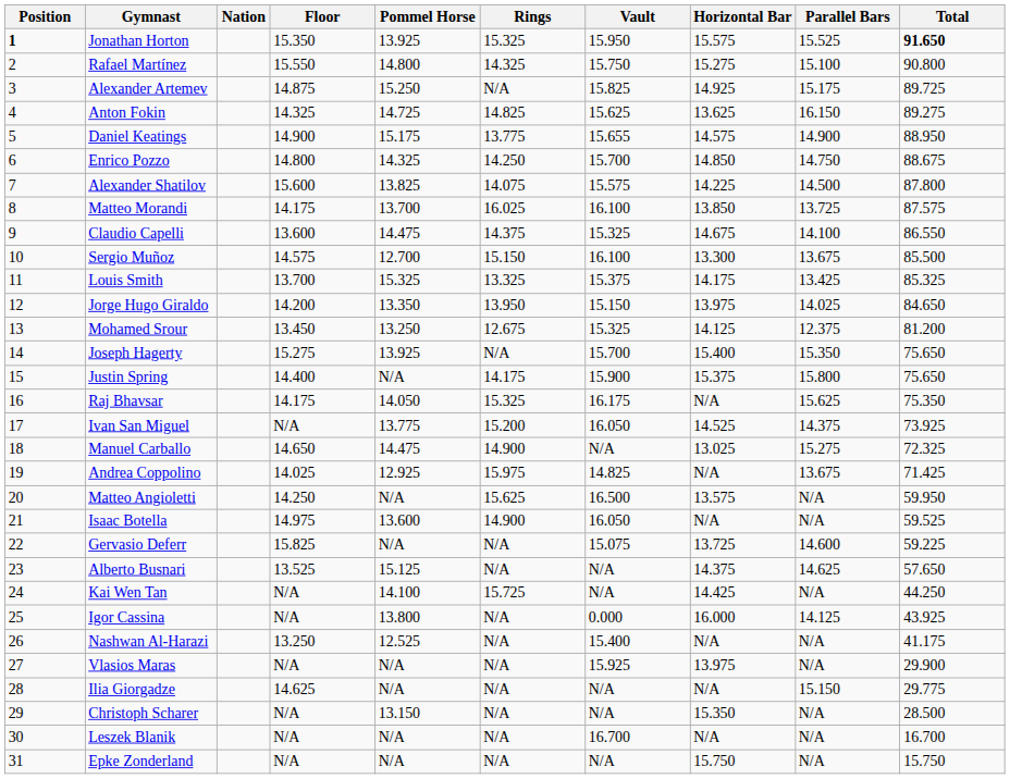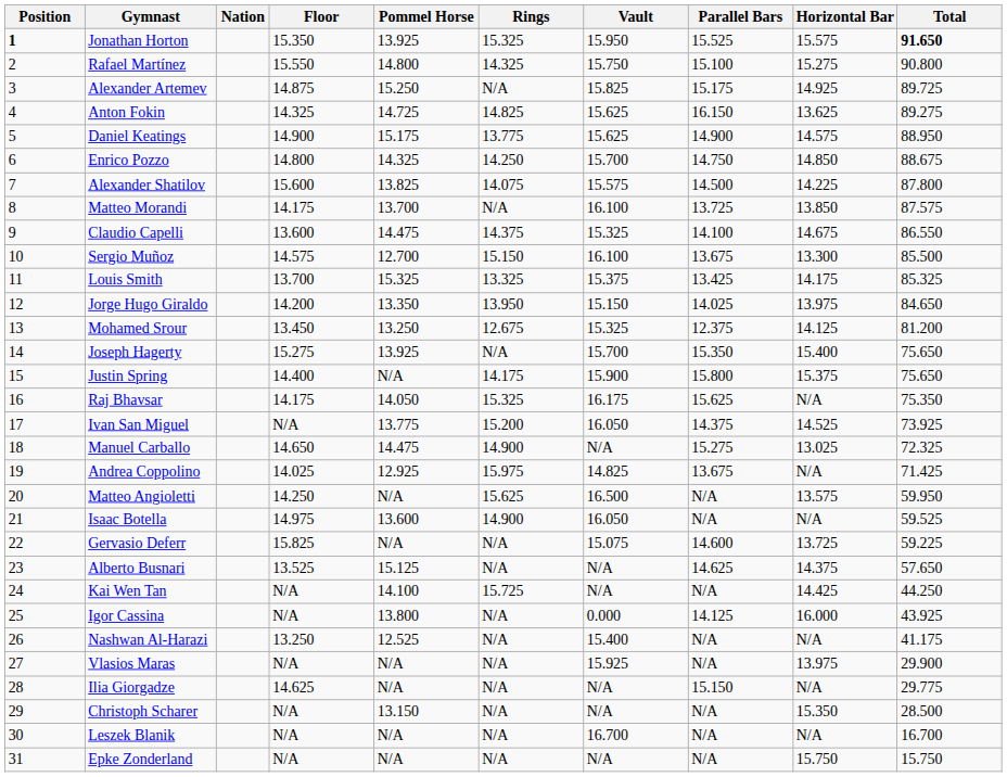columns swapped: Parallel Bars <-> Horizontal Bar
Daniel Keatings | Vault: 15.655 -> 15.625
Matteo Morandi | Rings: 16.025 -> N/A
